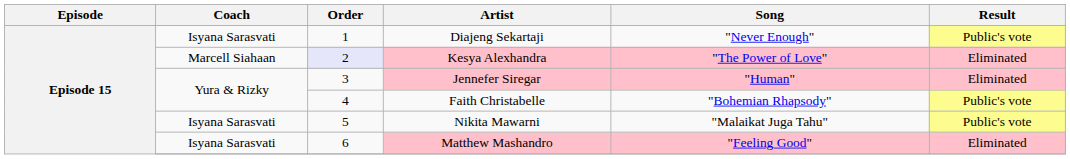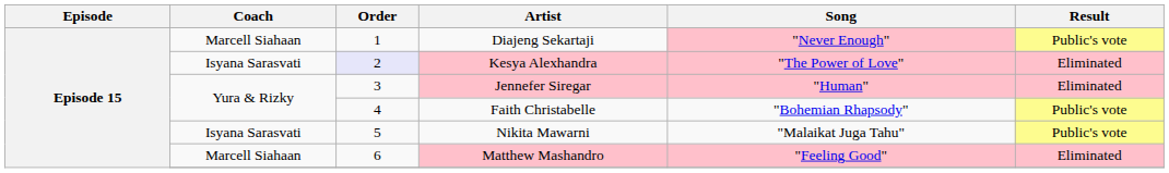Diajeng Sekartaji | Coach: Isyana Sarasvati -> Marcell Siahaan
Diajeng Sekartaji | Song: no background -> pink background
Kesya Alexhandra | Coach: Marcell Siahaan -> Isyana Sarasvati
Matthew Mashandro | Coach: Isyana Sarasvati -> Marcell Siahaan
